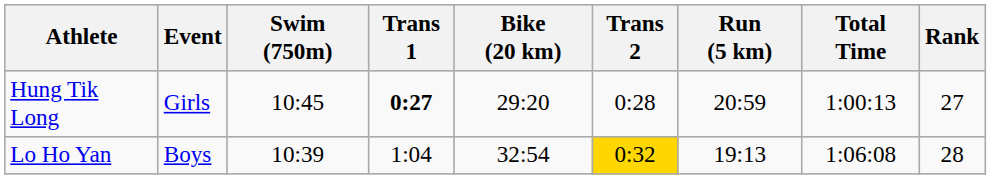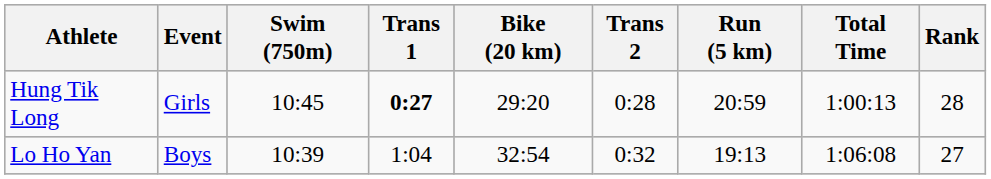Hung Tik Long | Rank: 27 -> 28
Lo Ho Yan | Trans 2: gold background -> no background
Lo Ho Yan | Rank: 28 -> 27
